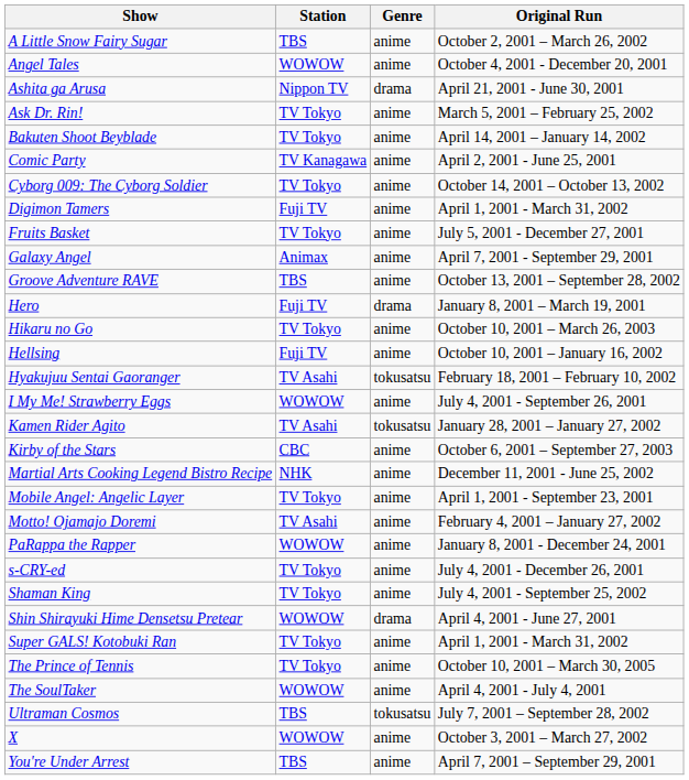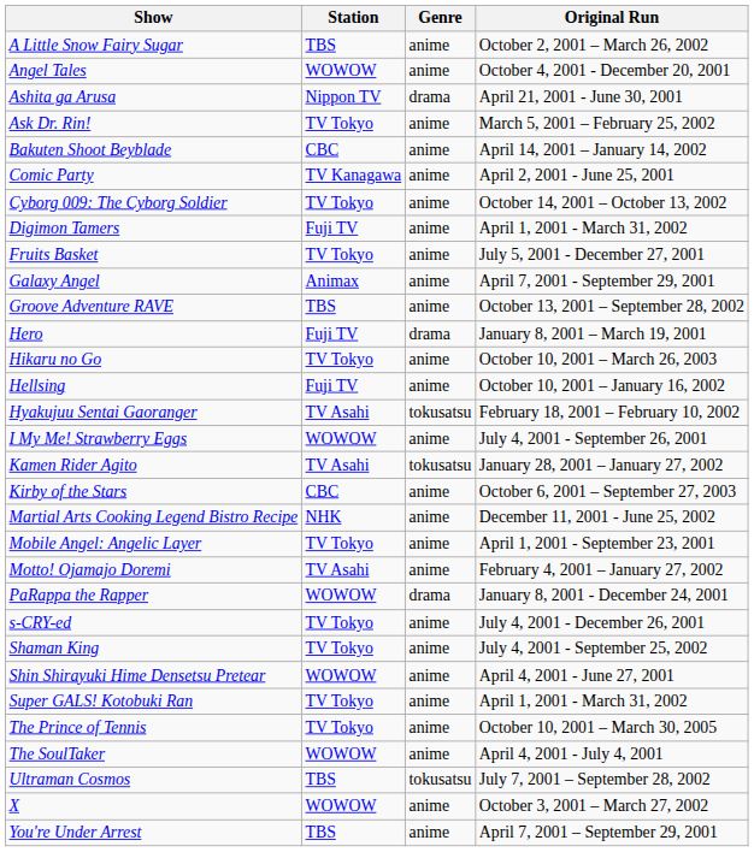Bakuten Shoot Beyblade | Station: TV Tokyo -> CBC
PaRappa the Rapper | Genre: anime -> drama
Shin Shirayuki Hime Densetsu Pretear | Genre: drama -> anime
